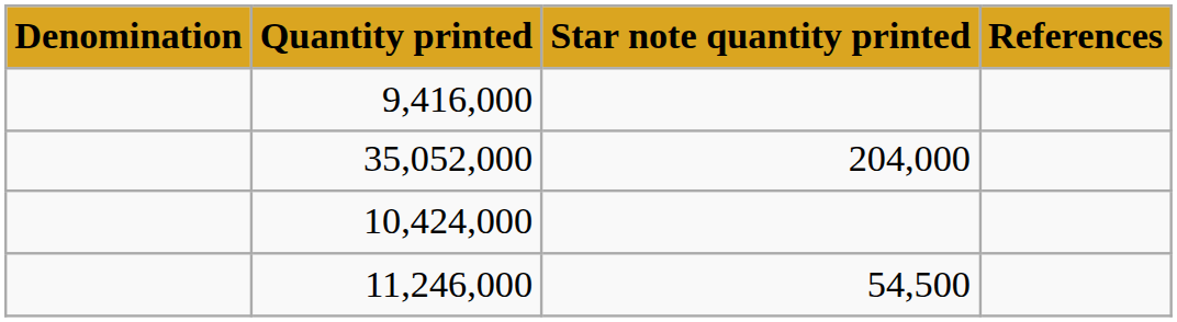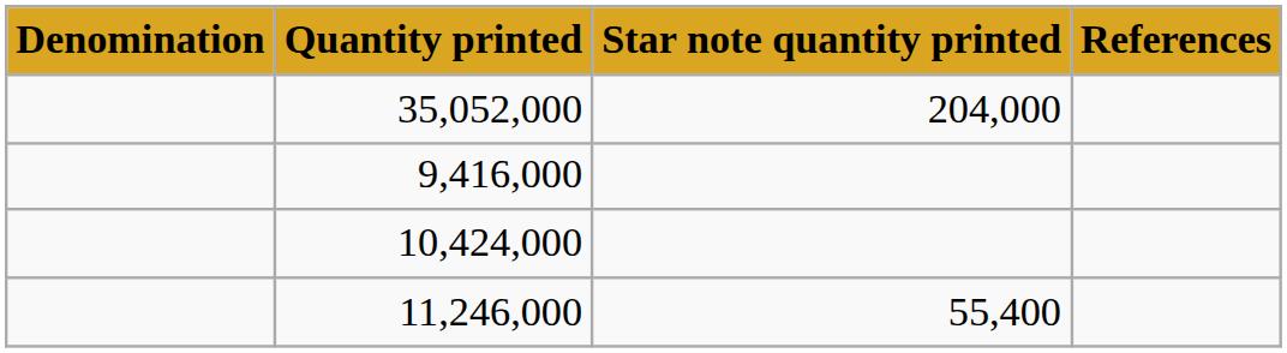rows swapped: 35,052,000 <-> 9,416,000
11,246,000 | Star note quantity printed: 54,500 -> 55,400
